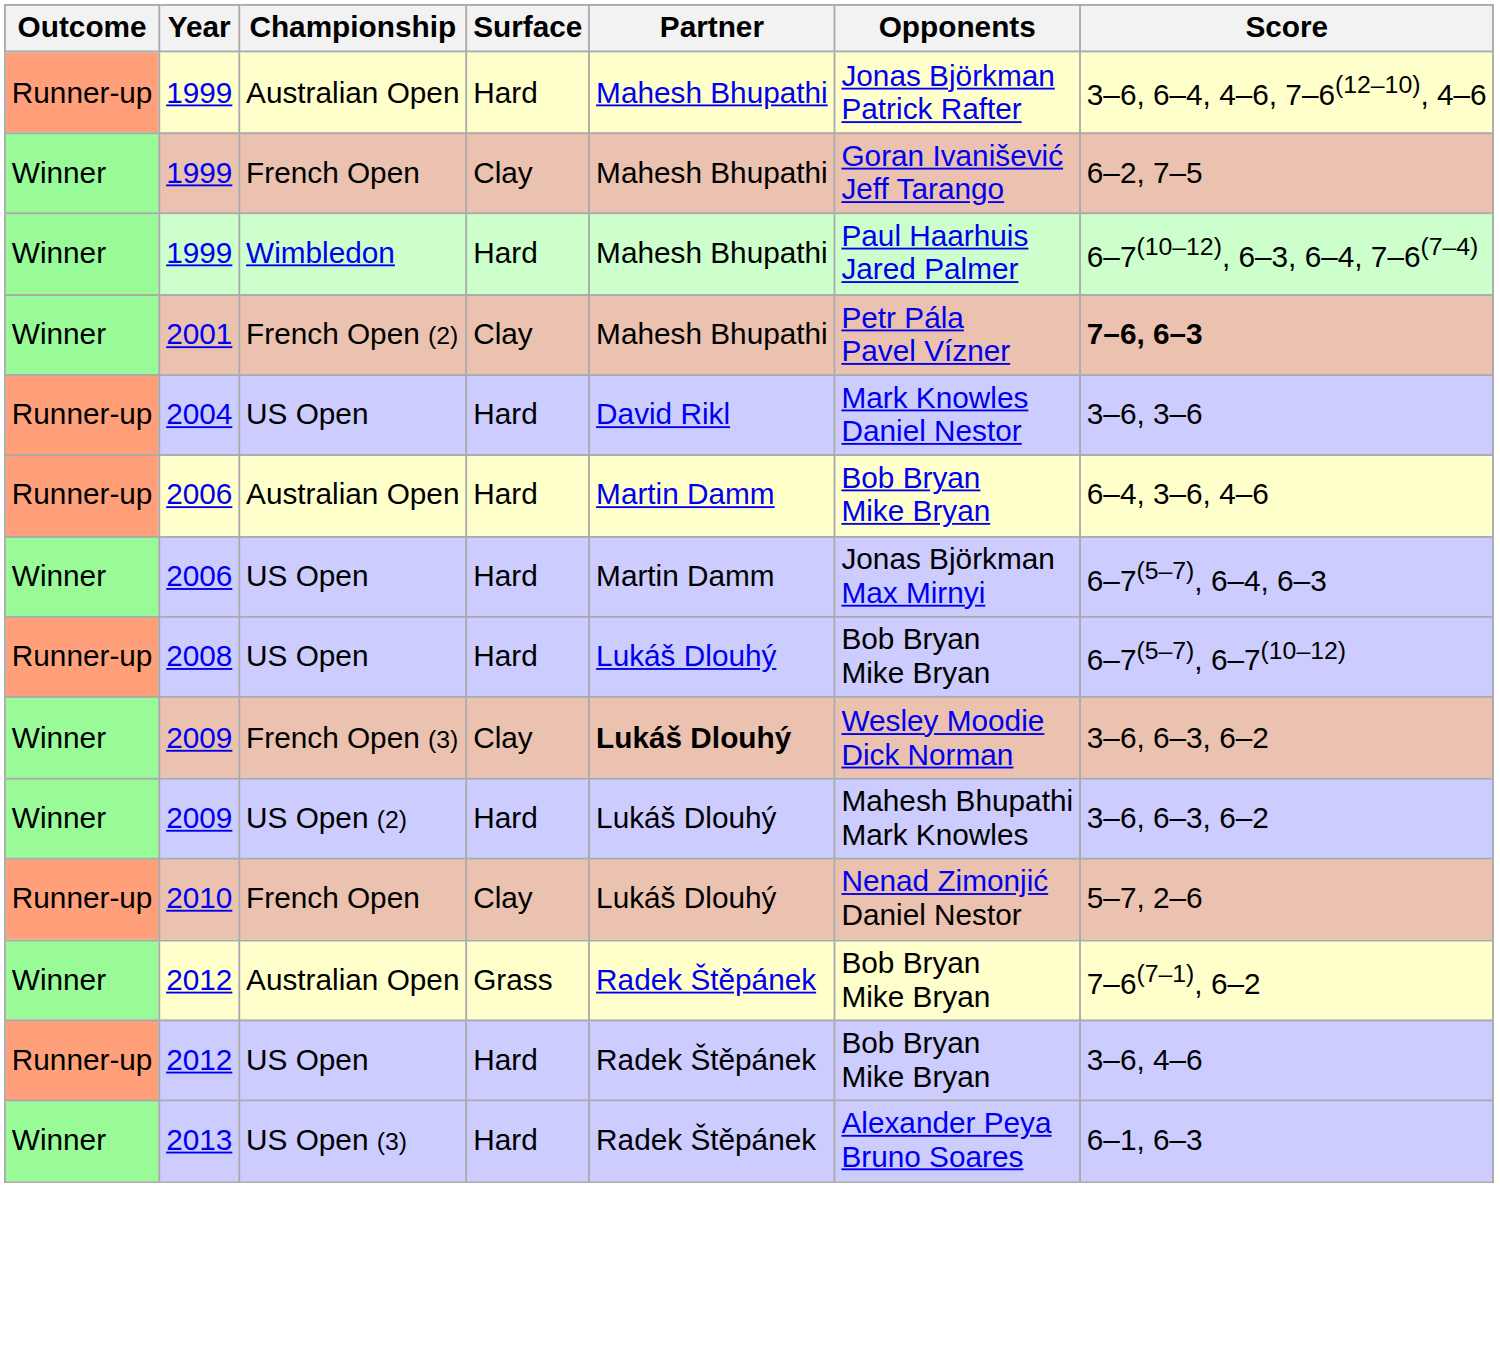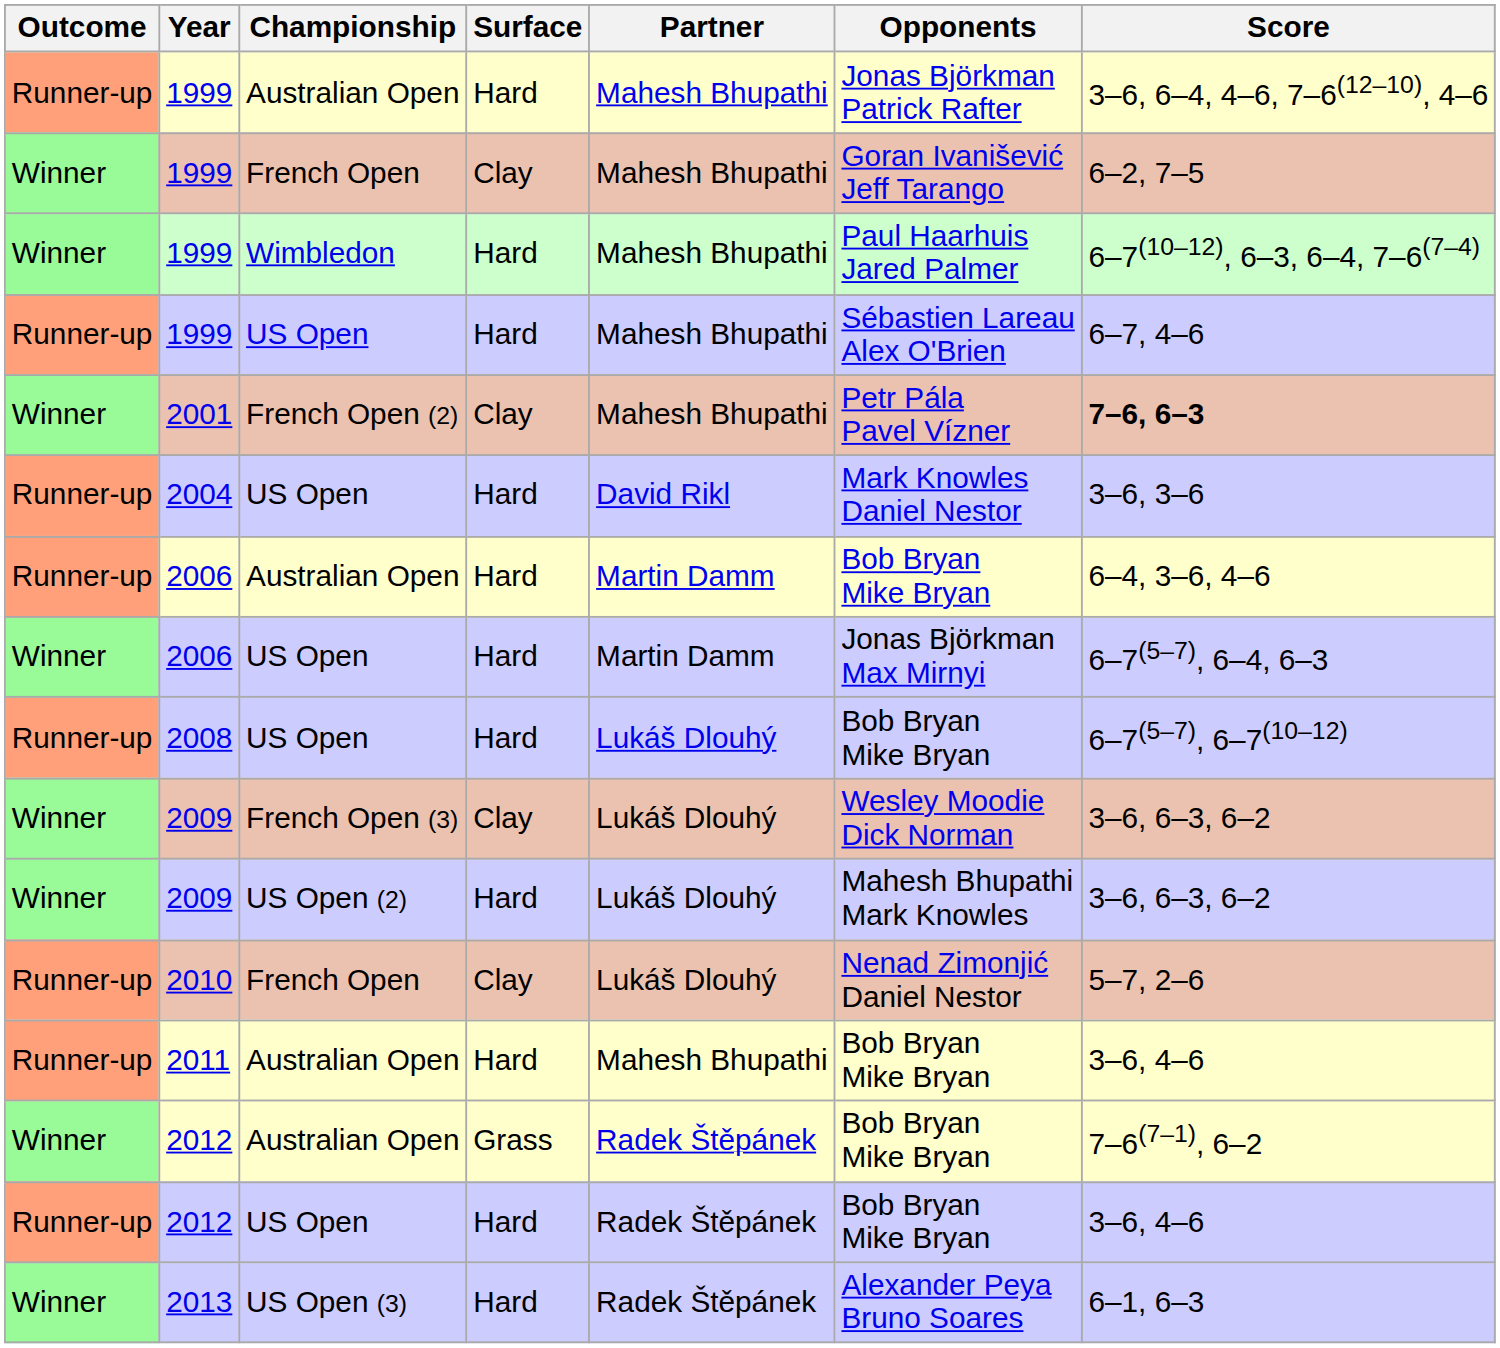+ row: Runner-up | 1999 | US Open | Hard | Mahesh Bhupathi | Sébastien Lareau Alex O'Brien | 6–7, 4–6
2009 / French Open (3) | Partner: bold -> normal
+ row: Runner-up | 2011 | Australian Open | Hard | Mahesh Bhupathi | Bob Bryan Mike Bryan | 3–6, 4–6
